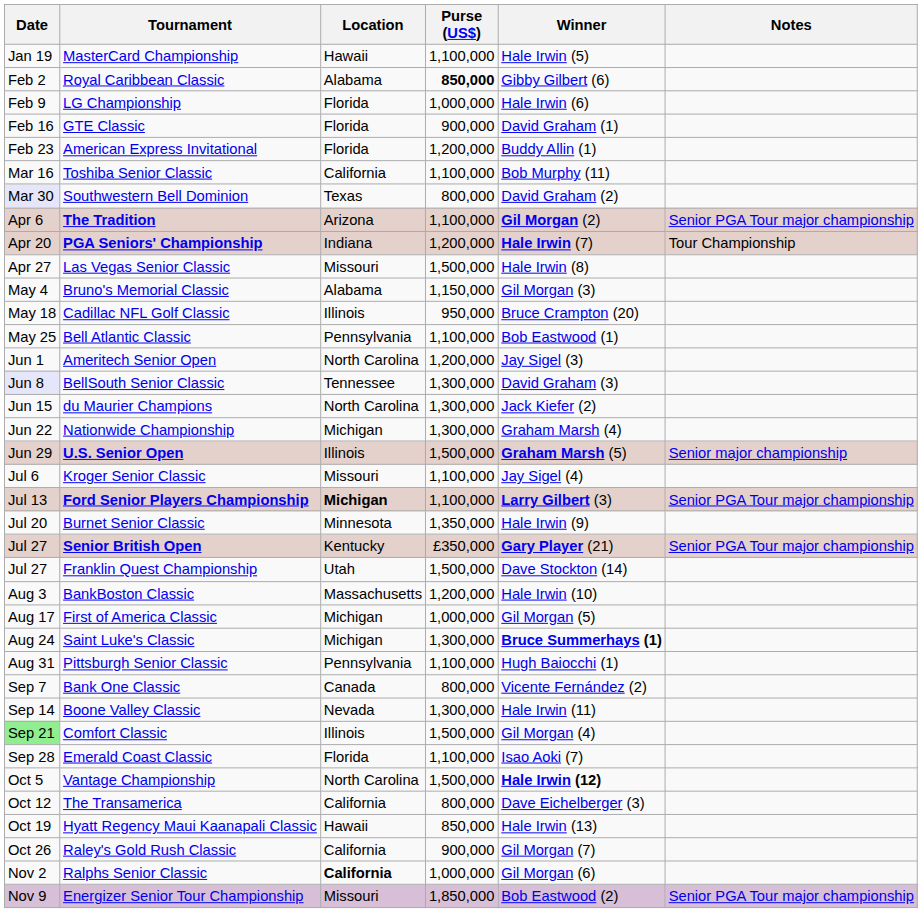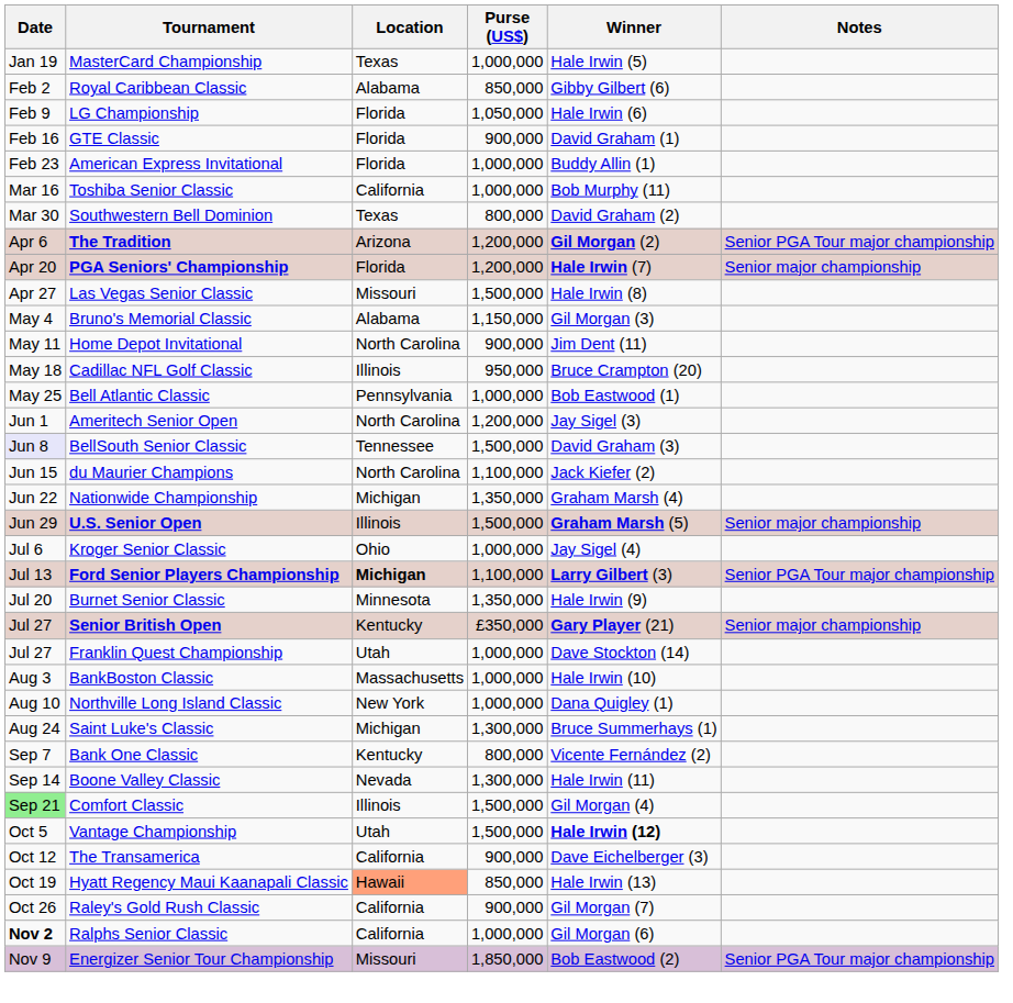MasterCard Championship | Location: Hawaii -> Texas
MasterCard Championship | Purse (US$): 1,100,000 -> 1,000,000
Royal Caribbean Classic | Purse (US$): bold -> normal
LG Championship | Purse (US$): 1,000,000 -> 1,050,000
American Express Invitational | Purse (US$): 1,200,000 -> 1,000,000
Toshiba Senior Classic | Purse (US$): 1,100,000 -> 1,000,000
Southwestern Bell Dominion | Date: lavender background -> no background
The Tradition | Purse (US$): 1,100,000 -> 1,200,000
PGA Seniors' Championship | Location: Indiana -> Florida
PGA Seniors' Championship | Notes: Tour Championship -> Senior major championship
+ row: May 11 | Home Depot Invitational | North Carolina | 900,000 | Jim Dent (11)
Bell Atlantic Classic | Purse (US$): 1,100,000 -> 1,000,000
BellSouth Senior Classic | Purse (US$): 1,300,000 -> 1,500,000
du Maurier Champions | Purse (US$): 1,300,000 -> 1,100,000
Nationwide Championship | Purse (US$): 1,300,000 -> 1,350,000
Kroger Senior Classic | Location: Missouri -> Ohio
Kroger Senior Classic | Purse (US$): 1,100,000 -> 1,000,000
Senior British Open | Notes: Senior PGA Tour major championship -> Senior major championship
Franklin Quest Championship | Purse (US$): 1,500,000 -> 1,000,000
BankBoston Classic | Purse (US$): 1,200,000 -> 1,000,000
+ row: Aug 10 | Northville Long Island Classic | New York | 1,000,000 | Dana Quigley (1)
- row: Aug 17 | First of America Classic | Michigan | 1,000,000 | Gil Morgan (5)
Saint Luke's Classic | Winner: bold -> normal
- row: Aug 31 | Pittsburgh Senior Classic | Pennsylvania | 1,100,000 | Hugh Baiocchi (1)
Bank One Classic | Location: Canada -> Kentucky
- row: Sep 28 | Emerald Coast Classic | Florida | 1,100,000 | Isao Aoki (7)
Vantage Championship | Location: North Carolina -> Utah
The Transamerica | Purse (US$): 800,000 -> 900,000
Hyatt Regency Maui Kaanapali Classic | Location: no background -> lightsalmon background
Ralphs Senior Classic | Date: normal -> bold
Ralphs Senior Classic | Location: bold -> normal
